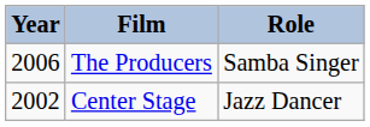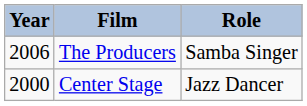Center Stage | Year: 2002 -> 2000
